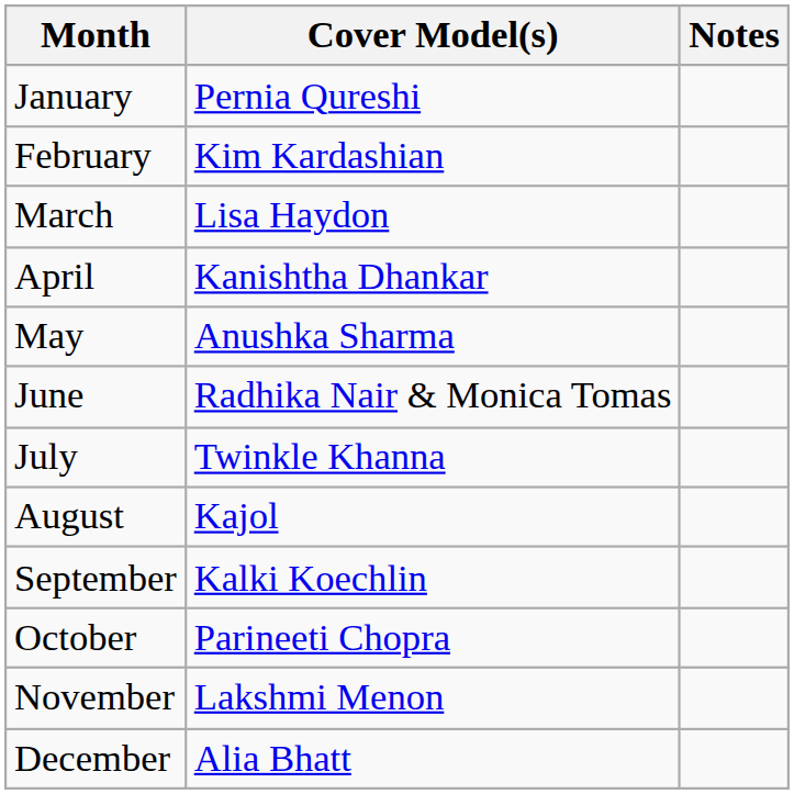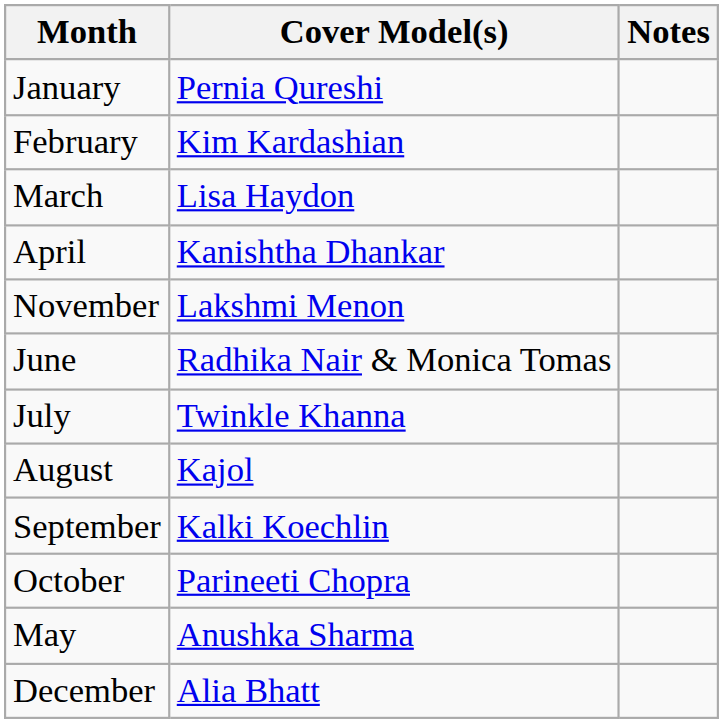rows swapped: May <-> November
